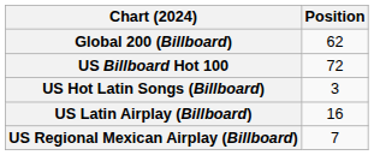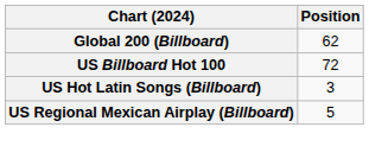- row: US Latin Airplay (Billboard) | 16
US Regional Mexican Airplay (Billboard) | Position: 7 -> 5
